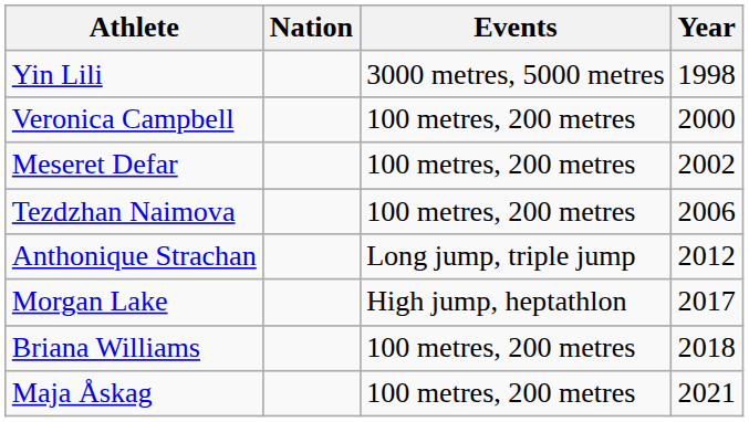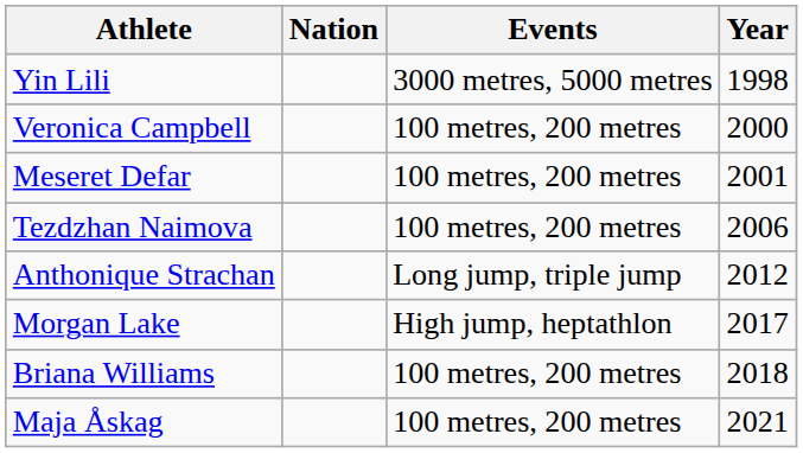Meseret Defar | Year: 2002 -> 2001
